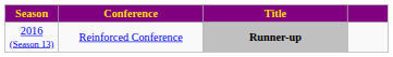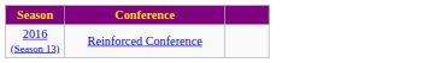- column: Title | Runner-up
